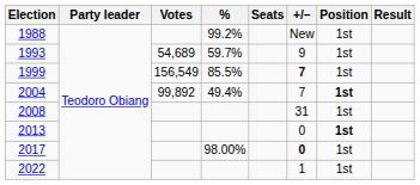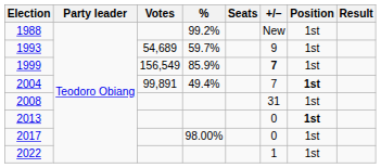1999 | %: 85.5% -> 85.9%
2004 | Votes: 99,892 -> 99,891
2017 | +/–: bold -> normal
